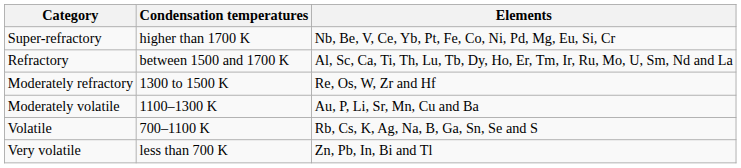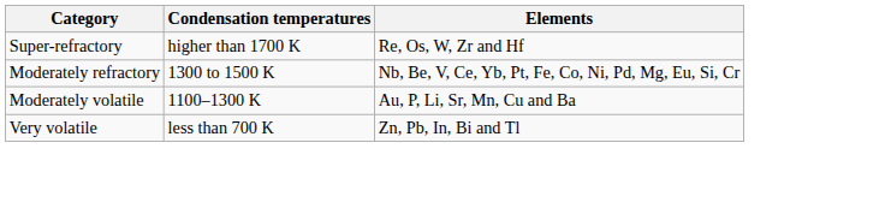Super-refractory | Elements: Nb, Be, V, Ce, Yb, Pt, Fe, Co, Ni, Pd, Mg, Eu, Si, Cr -> Re, Os, W, Zr and Hf
- row: Refractory | between 1500 and 1700 K | Al, Sc, Ca, Ti, Th, Lu, Tb, Dy, Ho, Er, Tm, Ir, Ru, Mo, U, Sm, Nd and La
Moderately refractory | Elements: Re, Os, W, Zr and Hf -> Nb, Be, V, Ce, Yb, Pt, Fe, Co, Ni, Pd, Mg, Eu, Si, Cr
- row: Volatile | 700–1100 K | Rb, Cs, K, Ag, Na, B, Ga, Sn, Se and S
